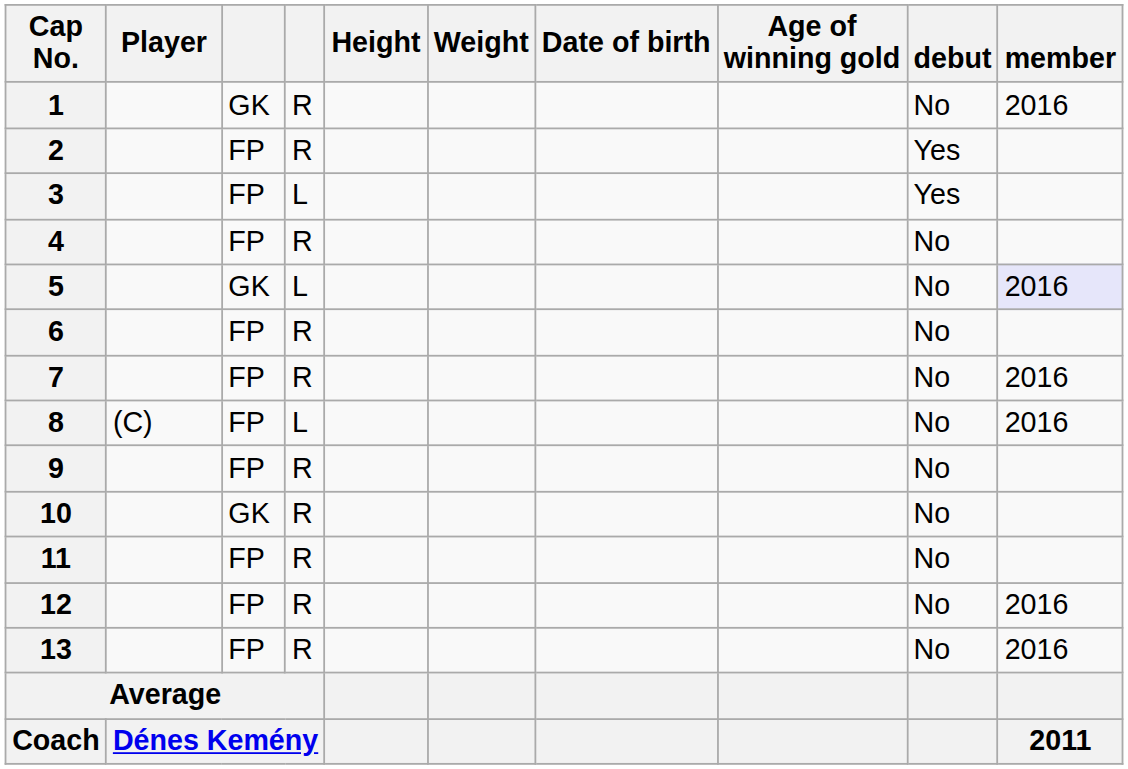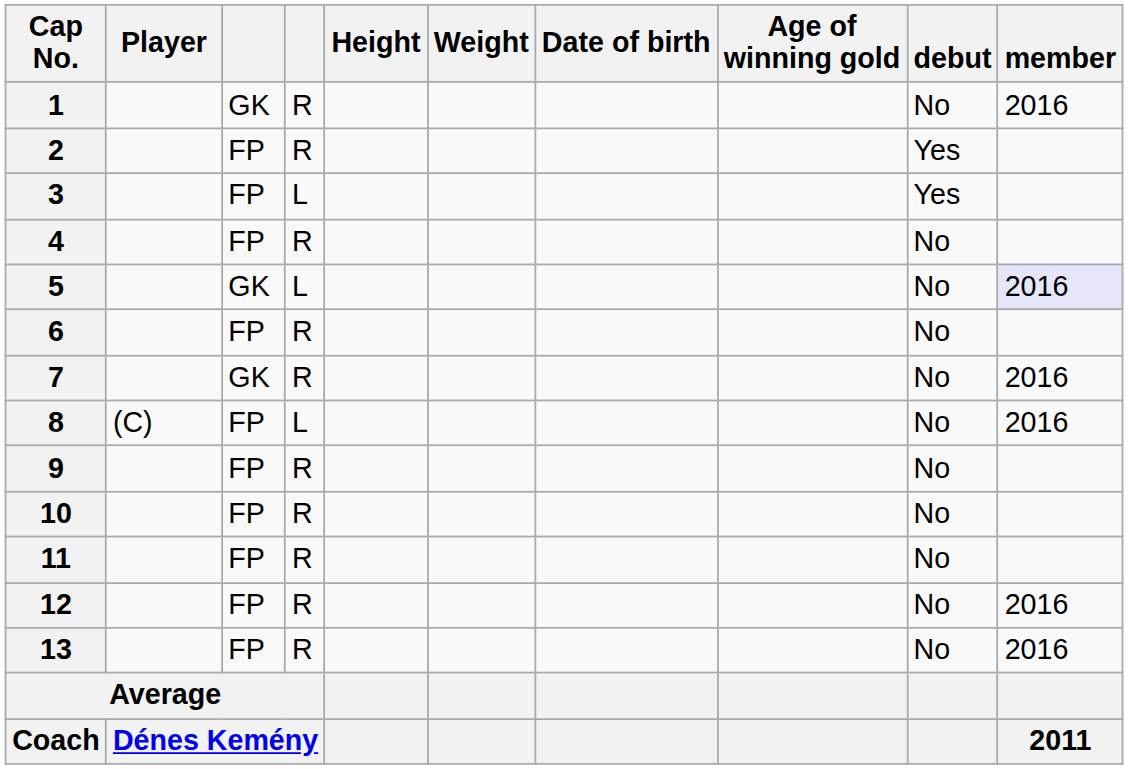7 | column 3: FP -> GK
10 | column 3: GK -> FP
